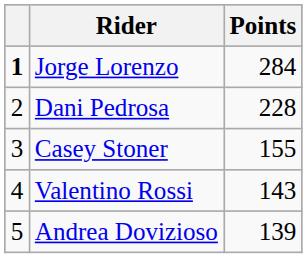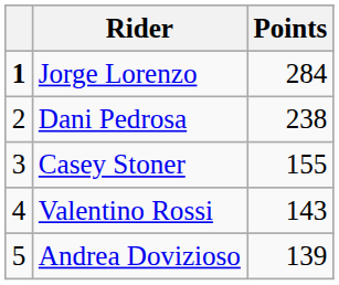Dani Pedrosa | Points: 228 -> 238
